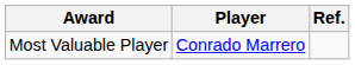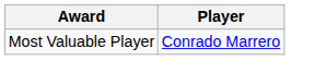- column: Ref.
